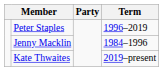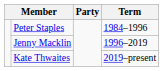Peter Staples | Term: 1996–2019 -> 1984–1996
Jenny Macklin | Term: 1984–1996 -> 1996–2019
